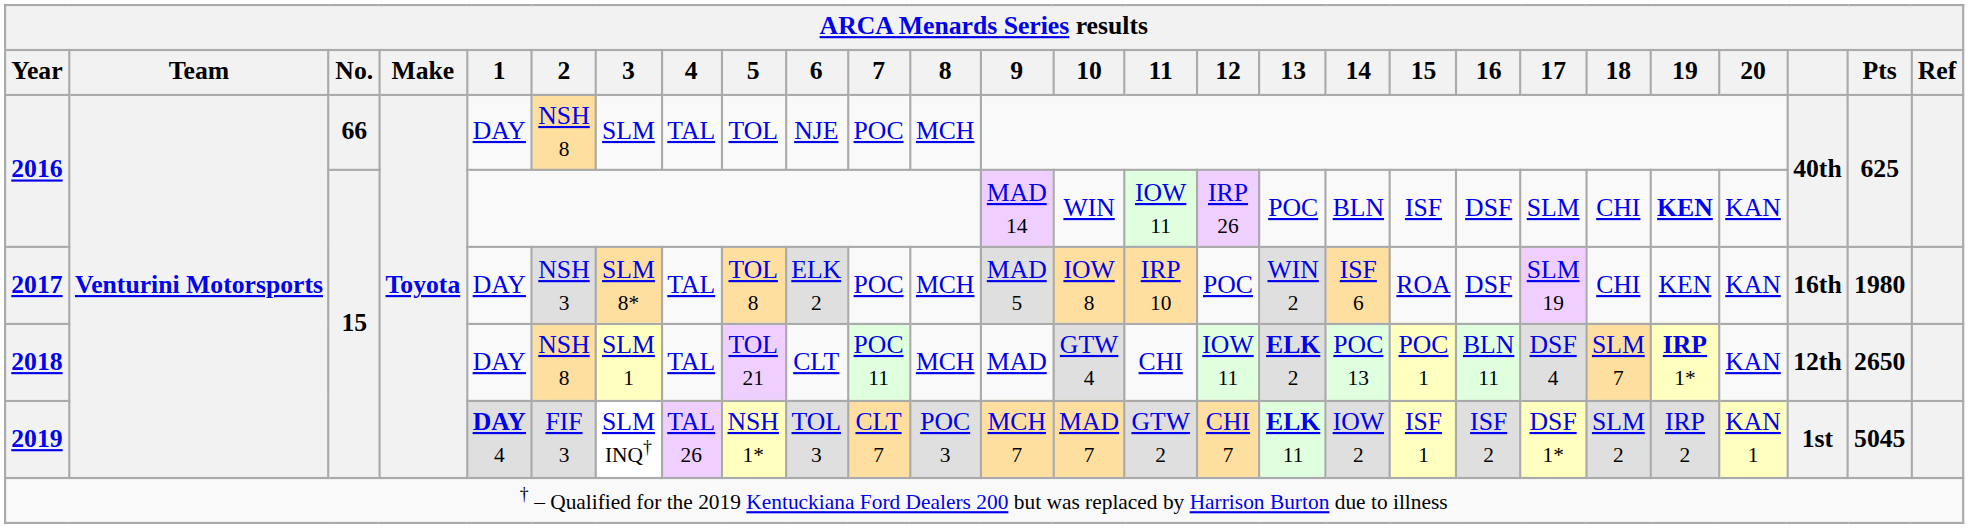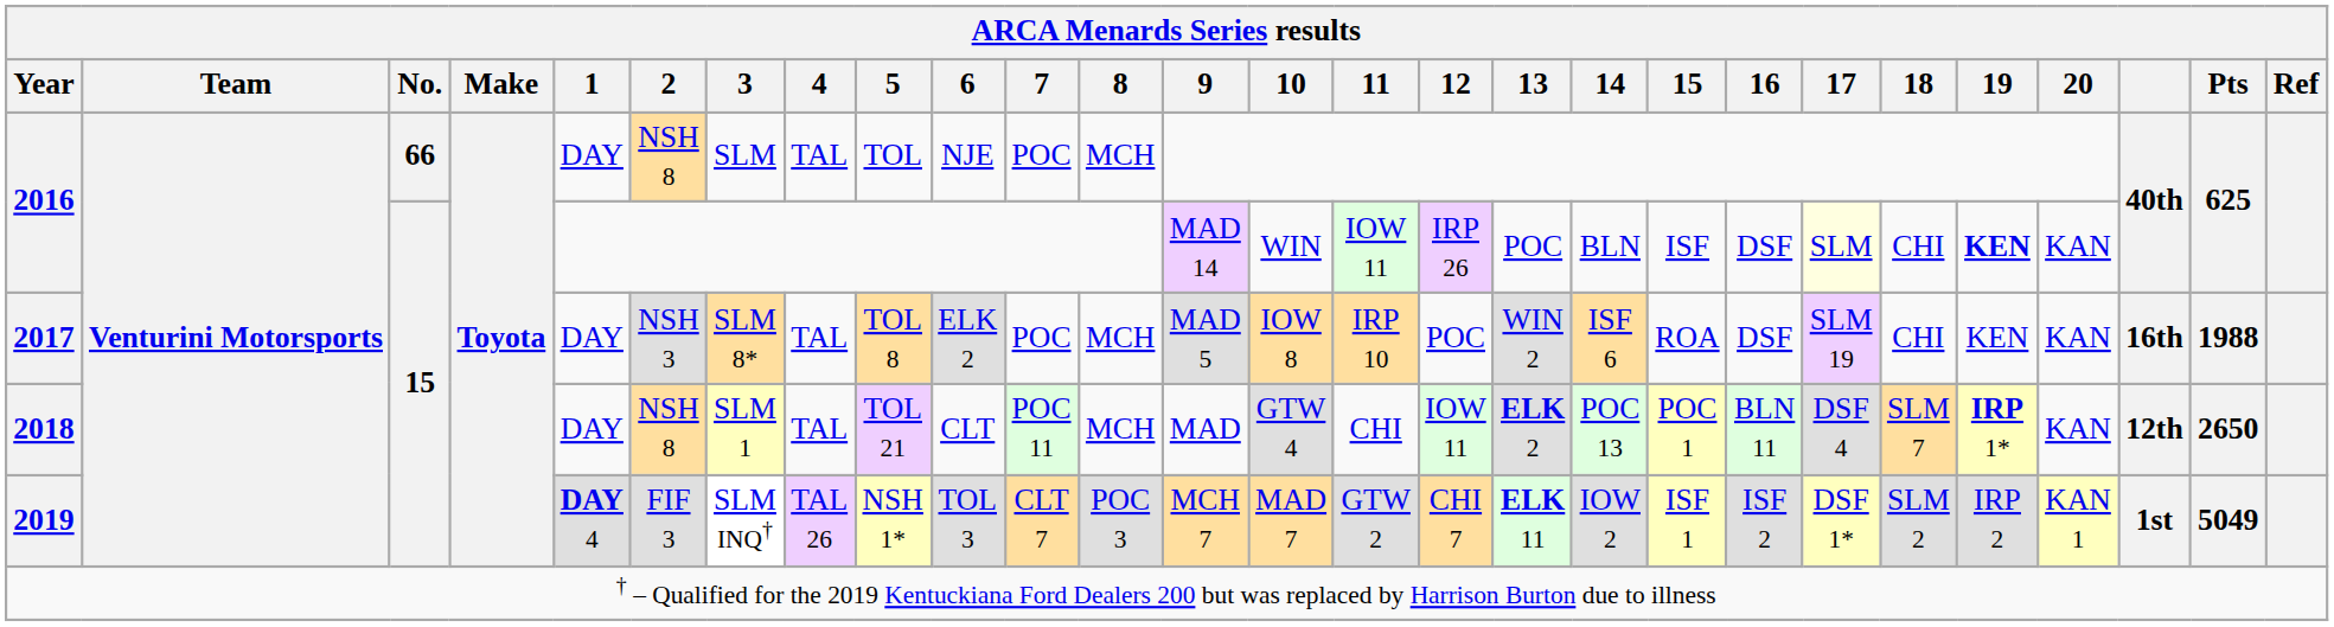2016 / 15 | 17: no background -> lightyellow background
2017 | Pts: 1980 -> 1988
2019 | Pts: 5045 -> 5049
